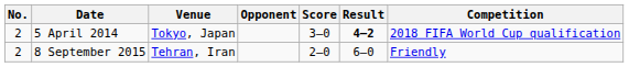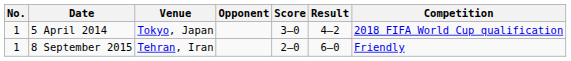5 April 2014 | No.: 2 -> 1
5 April 2014 | Result: bold -> normal
8 September 2015 | No.: 2 -> 1
